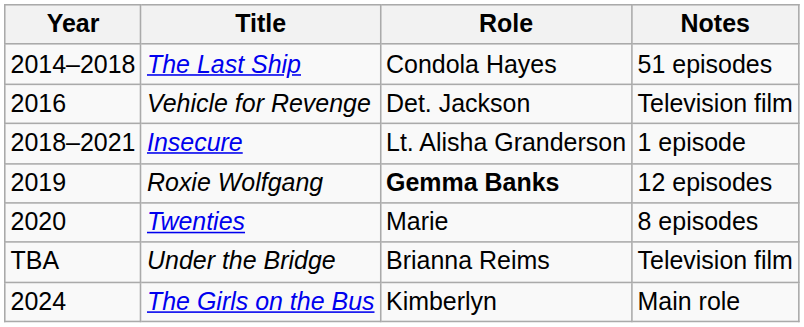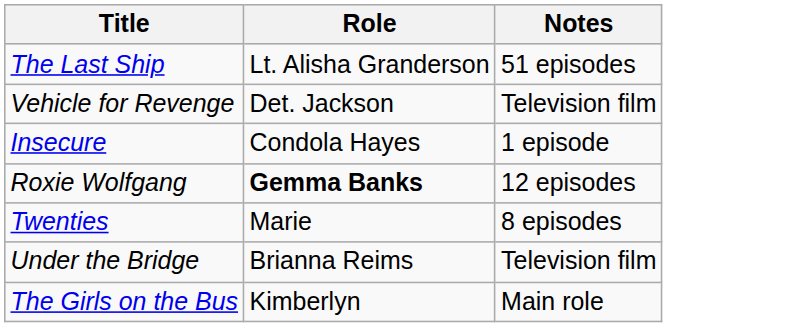- column: Year | 2014–2018 | 2016 | 2018–2021 | 2019 | 2020 | TBA | 2024
The Last Ship | Role: Condola Hayes -> Lt. Alisha Granderson
Insecure | Role: Lt. Alisha Granderson -> Condola Hayes
